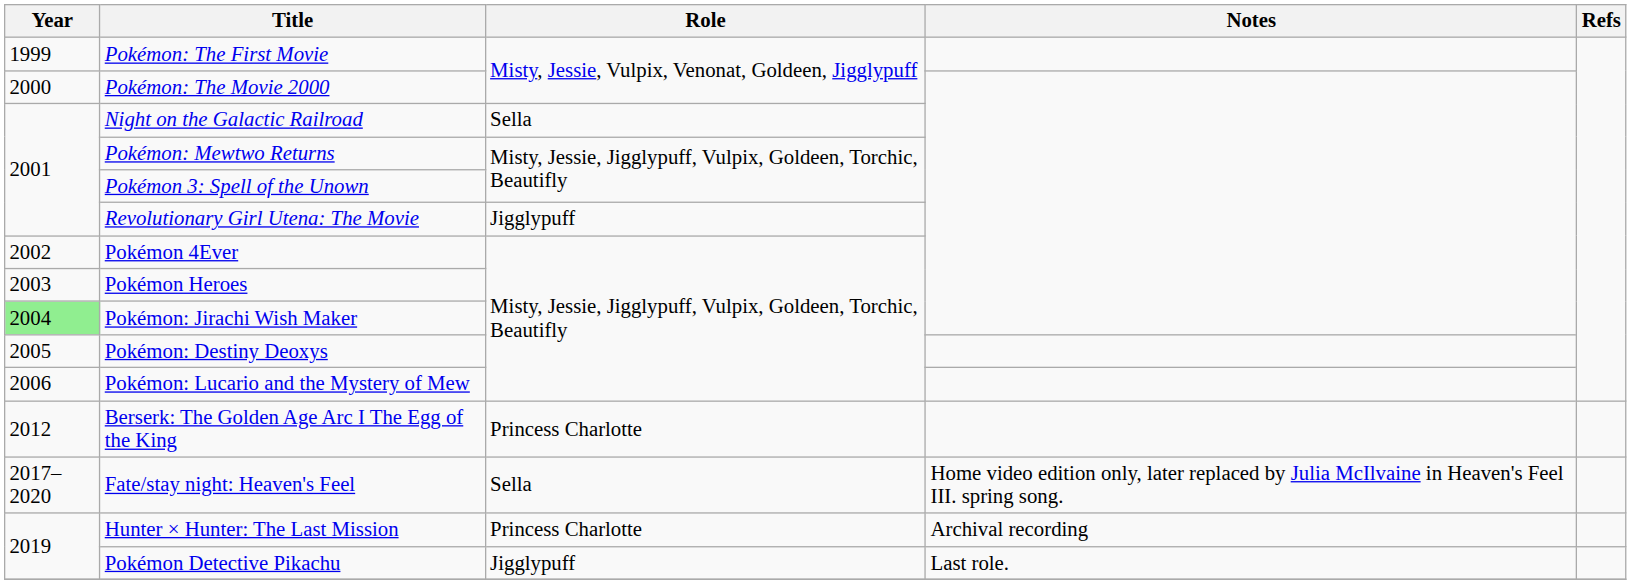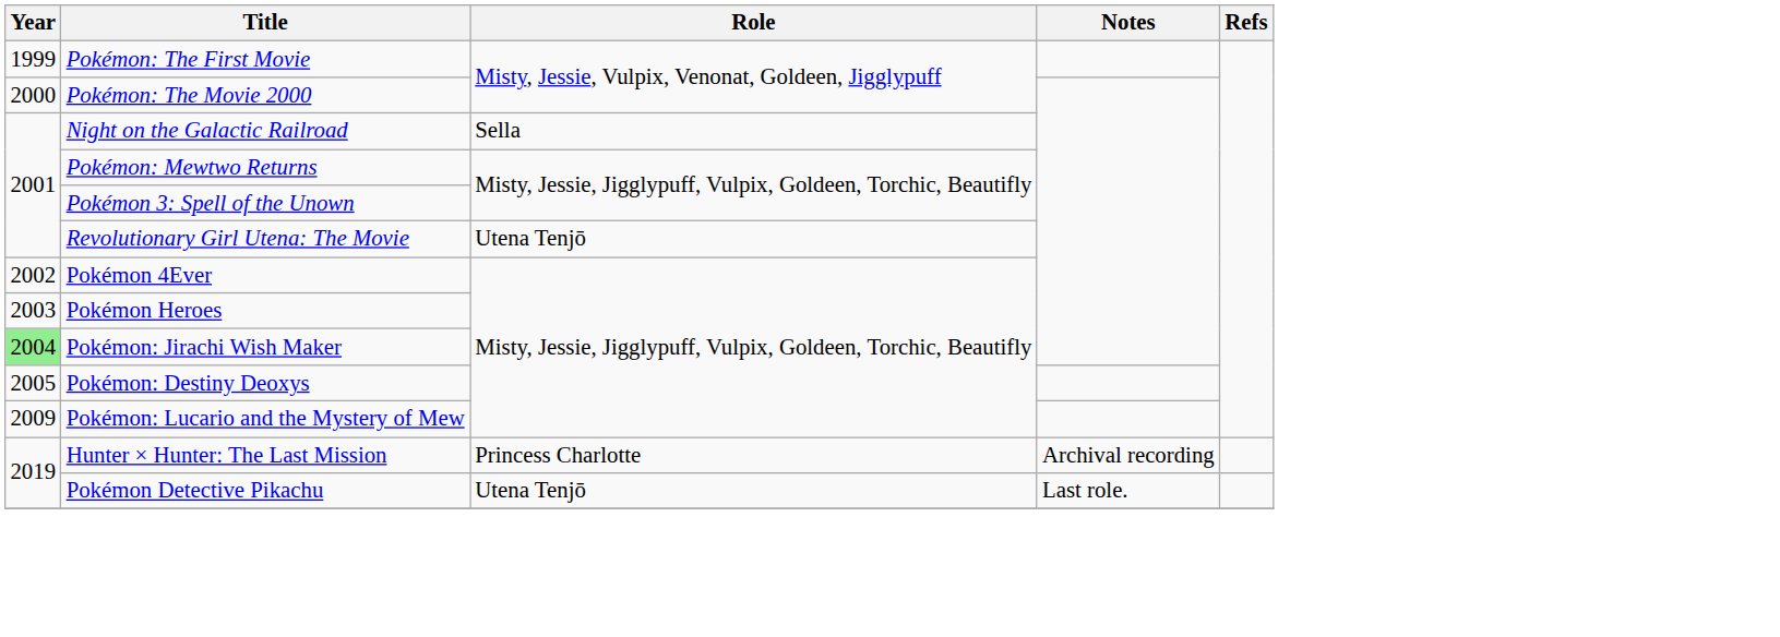Revolutionary Girl Utena: The Movie | Role: Jigglypuff -> Utena Tenjō
Pokémon: Lucario and the Mystery of Mew | Year: 2006 -> 2009
- row: 2012 | Berserk: The Golden Age Arc I The Egg of the King | Princess Charlotte
- row: 2017–2020 | Fate/stay night: Heaven's Feel | Sella | Home video edition only, later replaced by Julia McIlvaine in Heaven's Feel III. spring song.
Pokémon Detective Pikachu | Role: Jigglypuff -> Utena Tenjō
